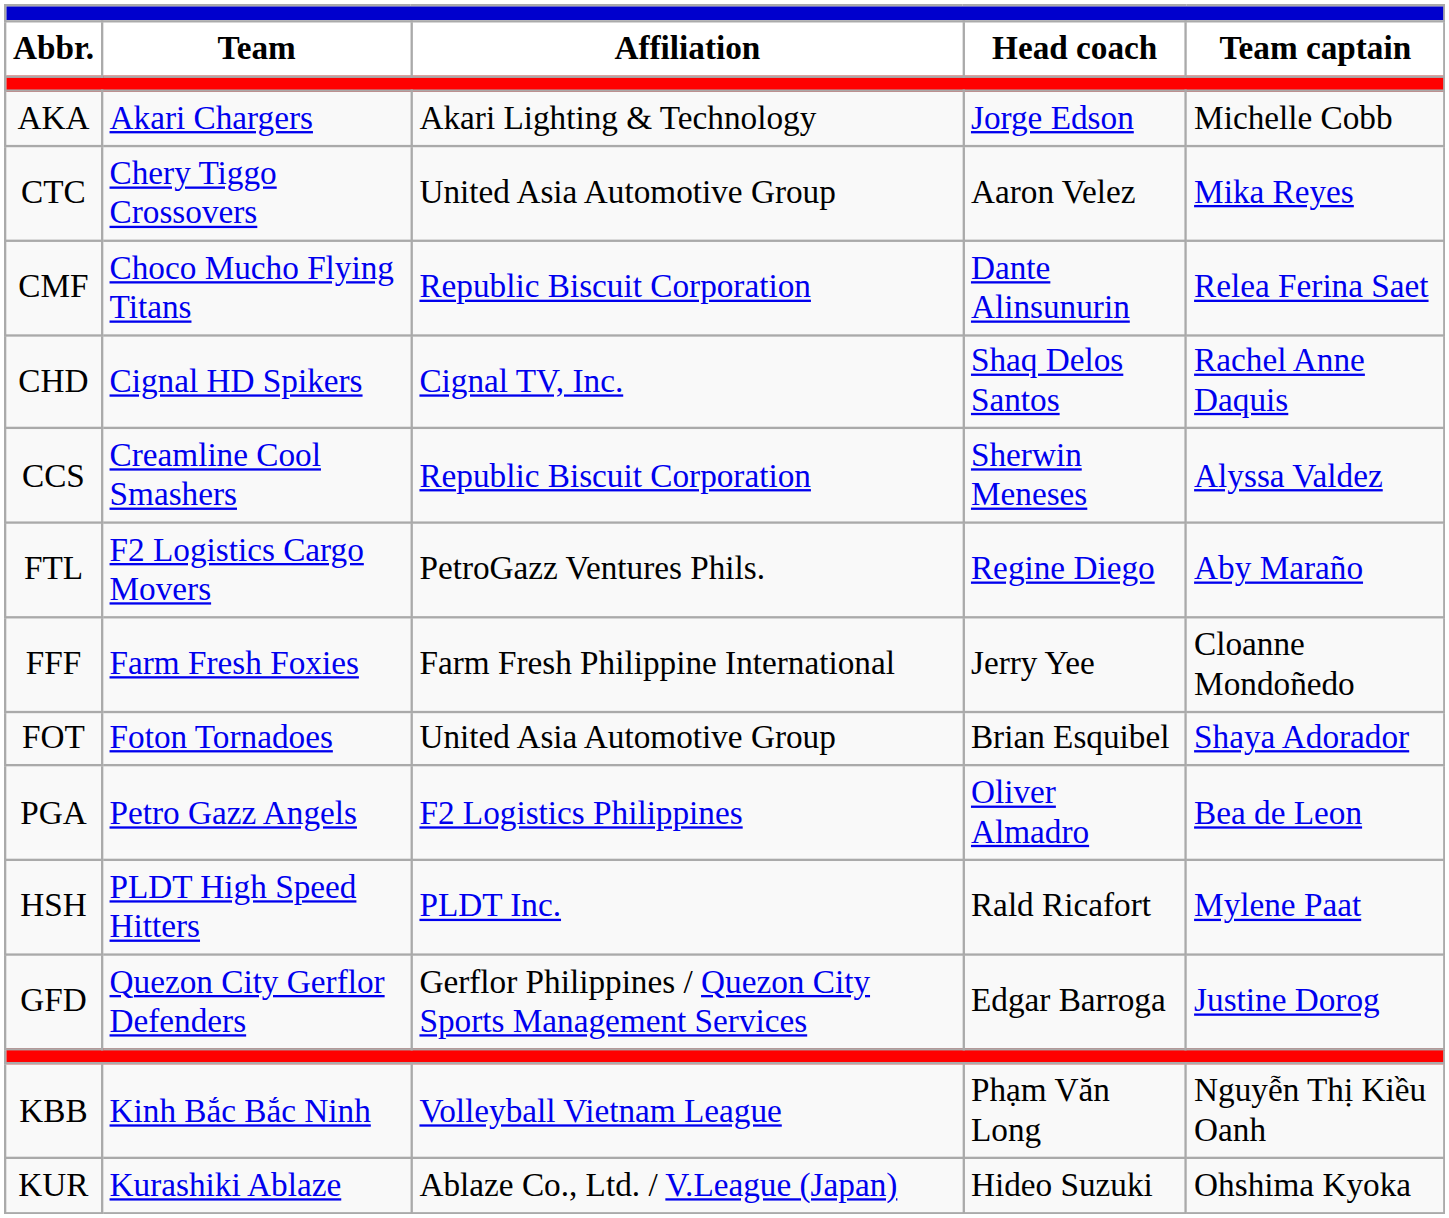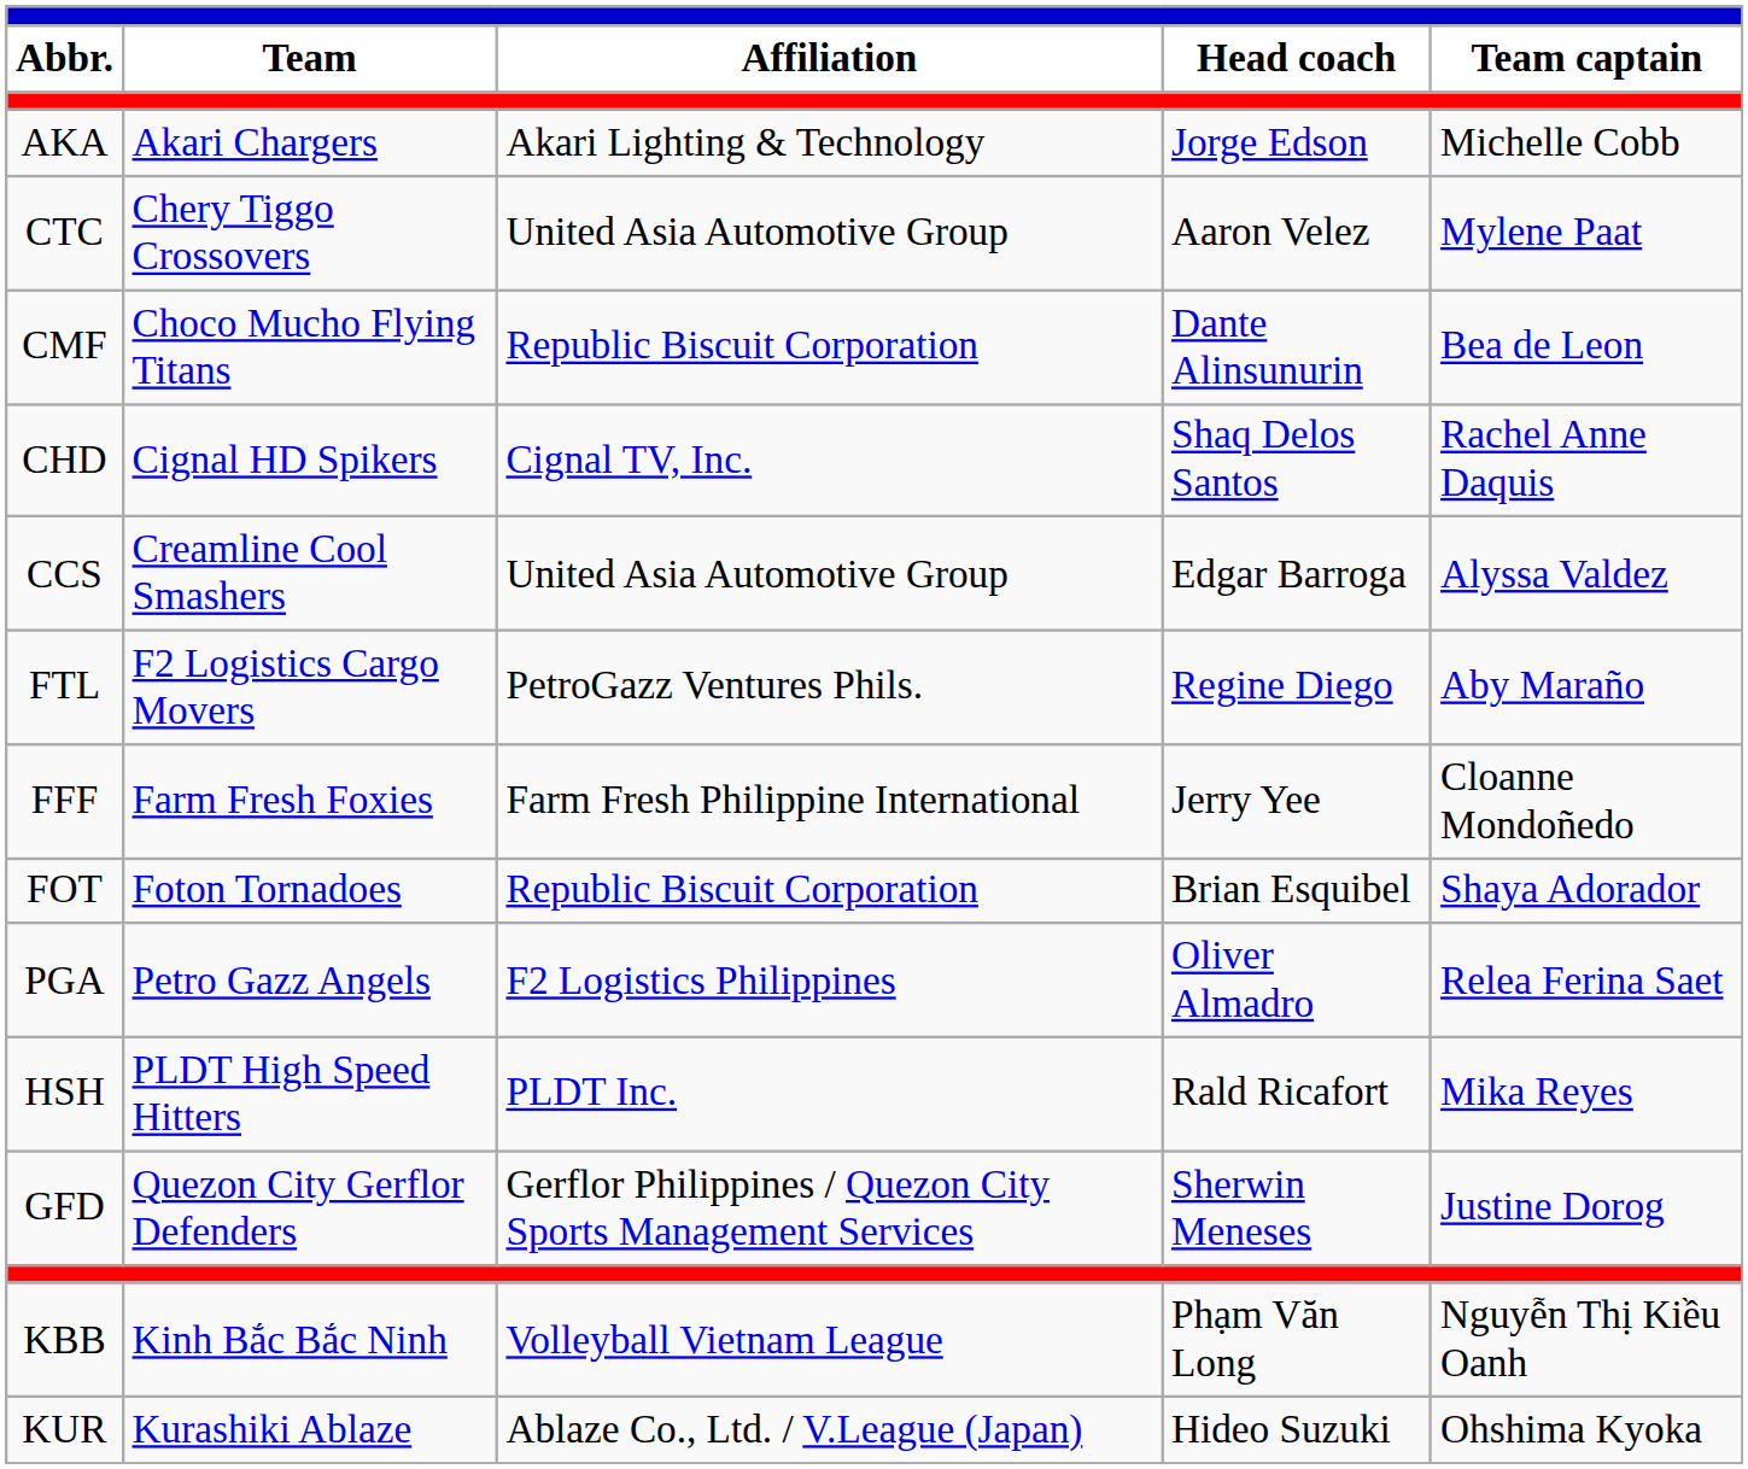CTC | Team captain: Mika Reyes -> Mylene Paat
CMF | Team captain: Relea Ferina Saet -> Bea de Leon
CCS | Affiliation: Republic Biscuit Corporation -> United Asia Automotive Group
CCS | Head coach: Sherwin Meneses -> Edgar Barroga
FOT | Affiliation: United Asia Automotive Group -> Republic Biscuit Corporation
PGA | Team captain: Bea de Leon -> Relea Ferina Saet
HSH | Team captain: Mylene Paat -> Mika Reyes
GFD | Head coach: Edgar Barroga -> Sherwin Meneses
